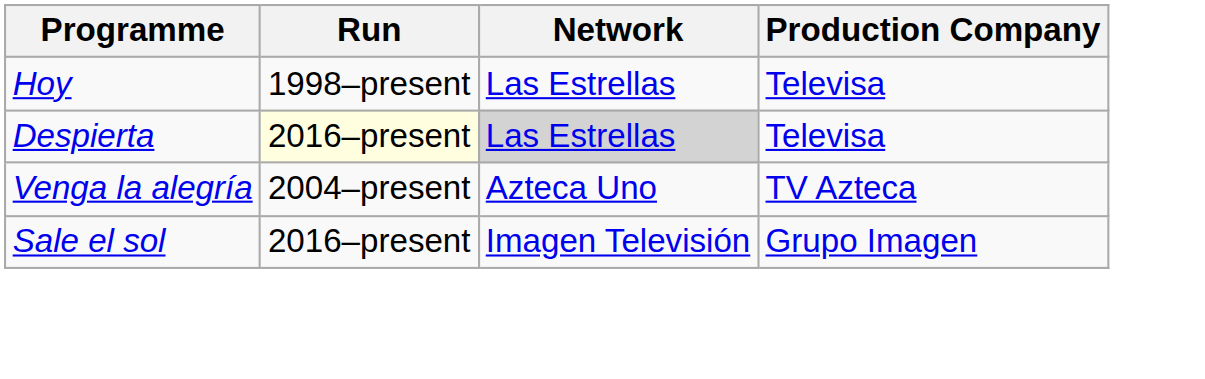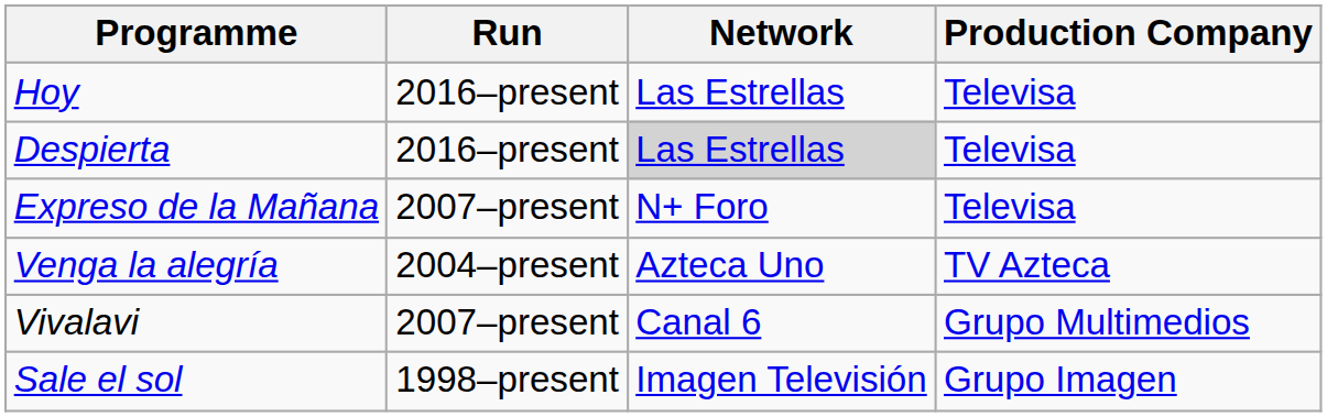Hoy | Run: 1998–present -> 2016–present
Despierta | Run: lightyellow background -> no background
+ row: Expreso de la Mañana | 2007–present | N+ Foro | Televisa
+ row: Vivalavi | 2007–present | Canal 6 | Grupo Multimedios
Sale el sol | Run: 2016–present -> 1998–present
